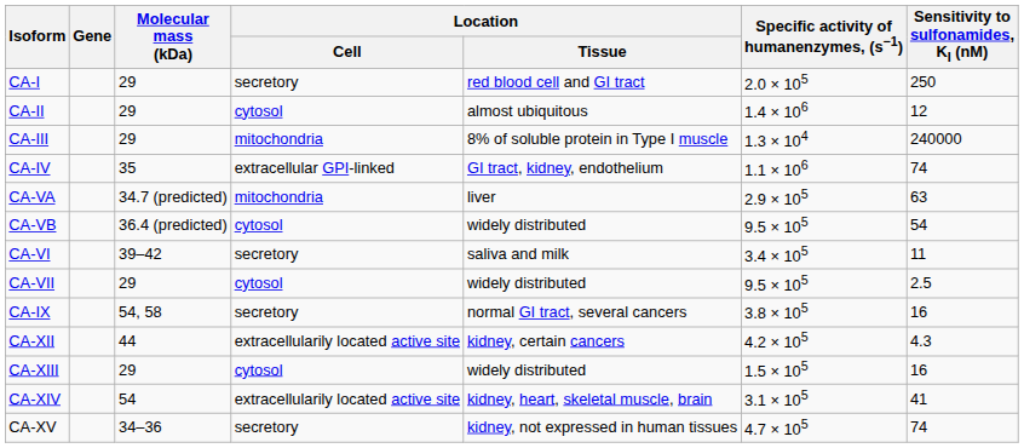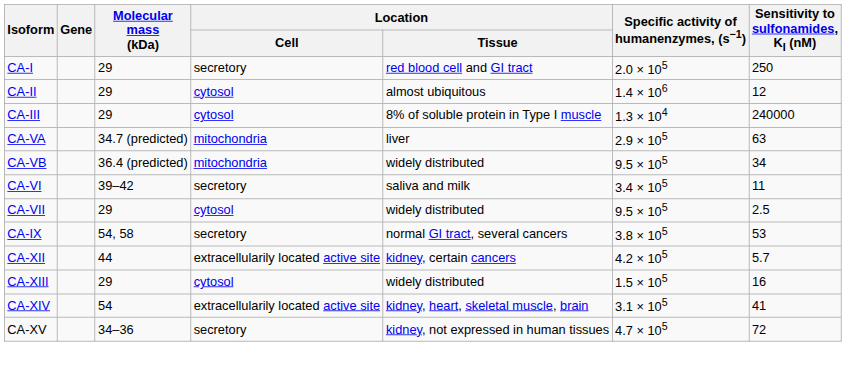CA-III | Location / Cell: mitochondria -> cytosol
- row: CA-IV | 35 | extracellular GPI-linked | GI tract, kidney, endothelium | 1.1 × 106 | 74
CA-VB | Location / Cell: cytosol -> mitochondria
CA-VB | Sensitivity to sulfonamides, KI (nM): 54 -> 34
CA-IX | Sensitivity to sulfonamides, KI (nM): 16 -> 53
CA-XII | Sensitivity to sulfonamides, KI (nM): 4.3 -> 5.7
CA-XV | Sensitivity to sulfonamides, KI (nM): 74 -> 72
